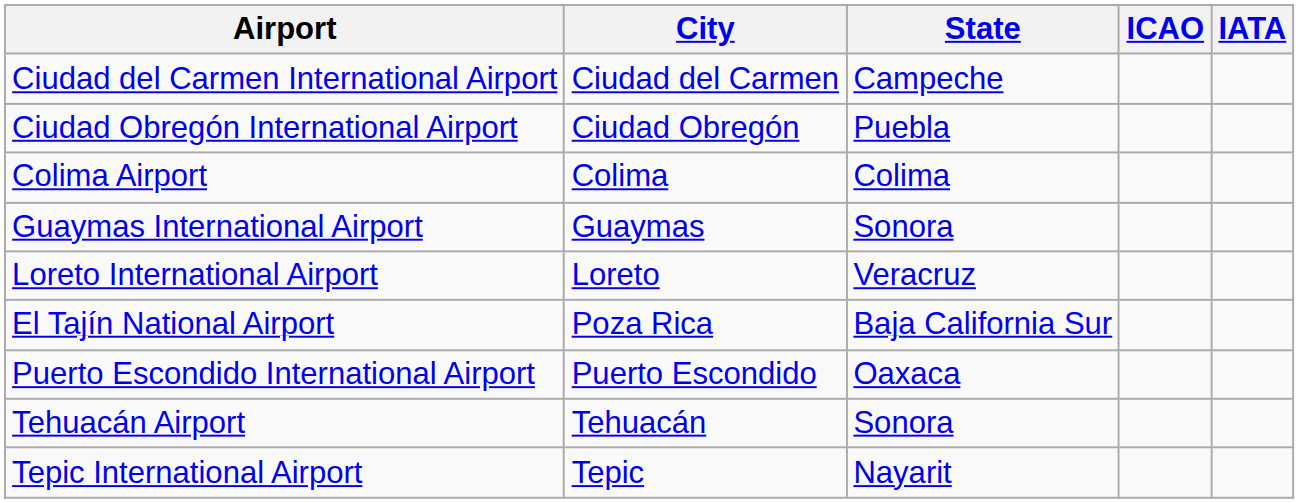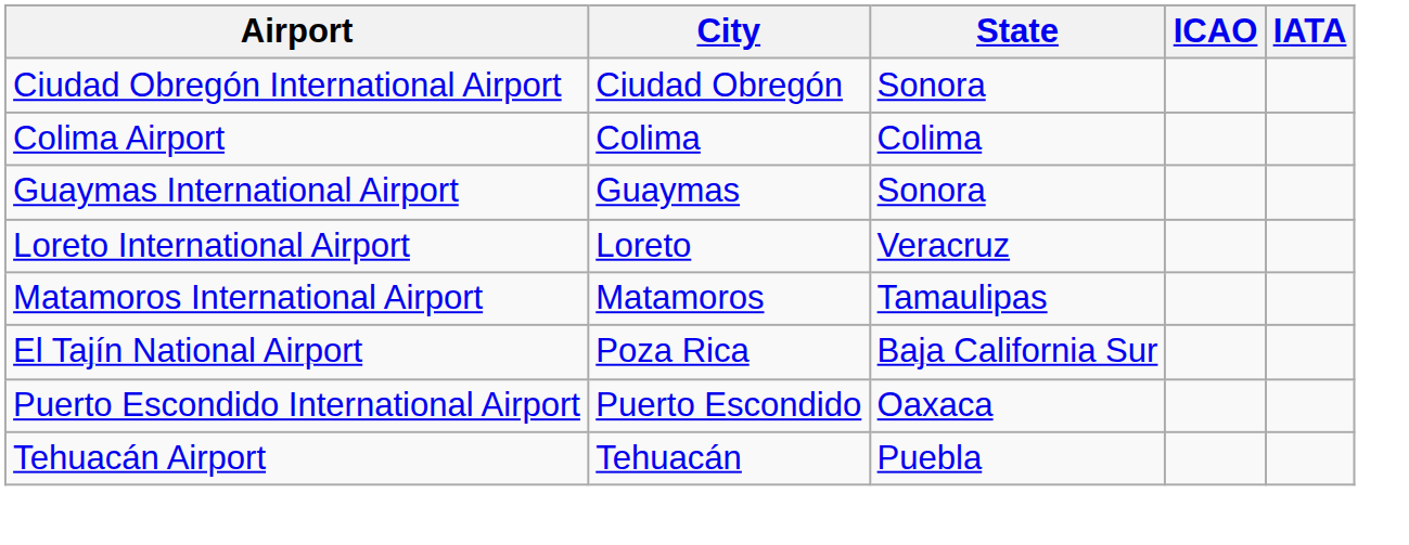- row: Ciudad del Carmen International Airport | Ciudad del Carmen | Campeche
Ciudad Obregón International Airport | State: Puebla -> Sonora
+ row: Matamoros International Airport | Matamoros | Tamaulipas
Tehuacán Airport | State: Sonora -> Puebla
- row: Tepic International Airport | Tepic | Nayarit
